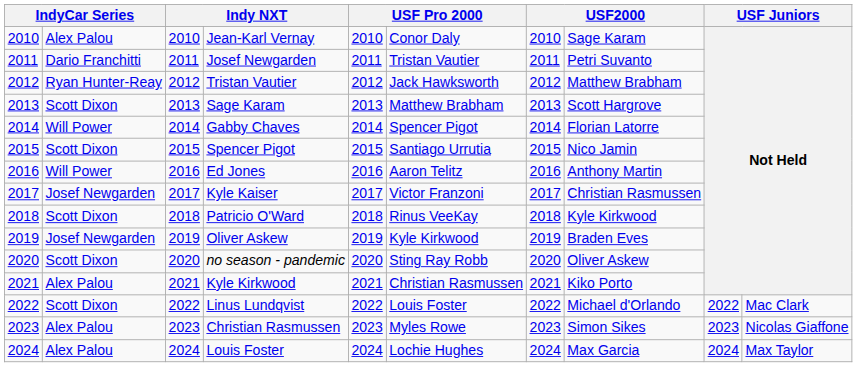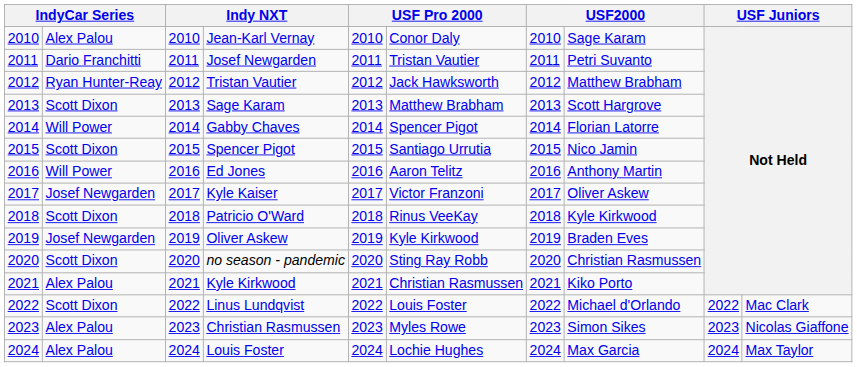Kyle Kaiser | column 8: Christian Rasmussen -> Oliver Askew
no season - pandemic | column 8: Oliver Askew -> Christian Rasmussen
